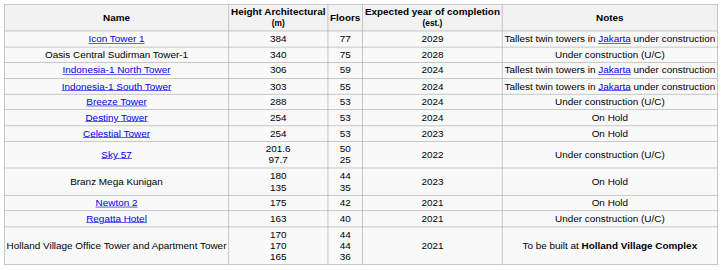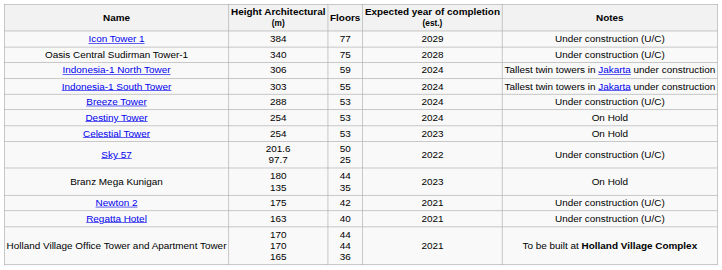Icon Tower 1 | Notes: Tallest twin towers in Jakarta under construction -> Under construction (U/C)
Newton 2 | Notes: On Hold -> Under construction (U/C)
